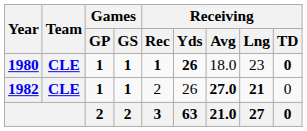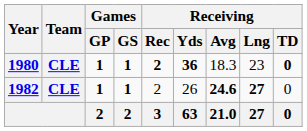1980 | Receiving / Rec: 1 -> 2
1980 | Receiving / Yds: 26 -> 36
1980 | Receiving / Avg: 18.0 -> 18.3
1982 | Receiving / Avg: 27.0 -> 24.6
1982 | Receiving / Lng: 21 -> 27
